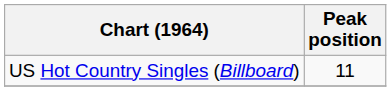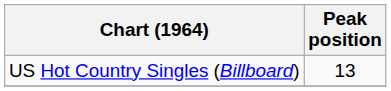US Hot Country Singles (Billboard) | Peak position: 11 -> 13
